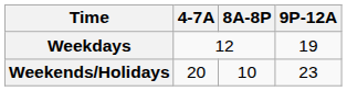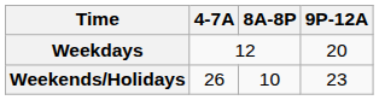Weekdays | 9P-12A: 19 -> 20
Weekends/Holidays | 4-7A: 20 -> 26
